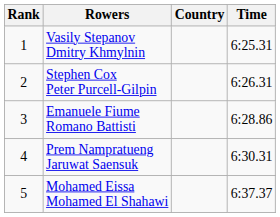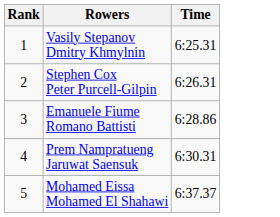- column: Country
